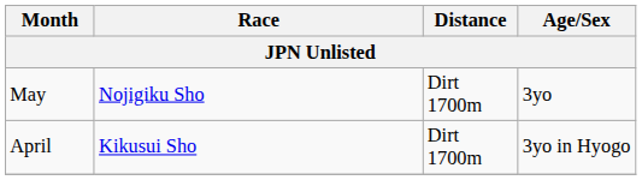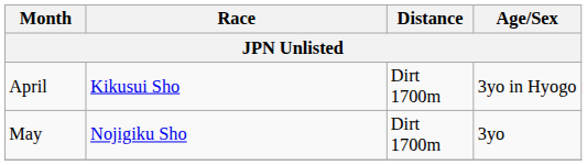rows swapped: April <-> May
